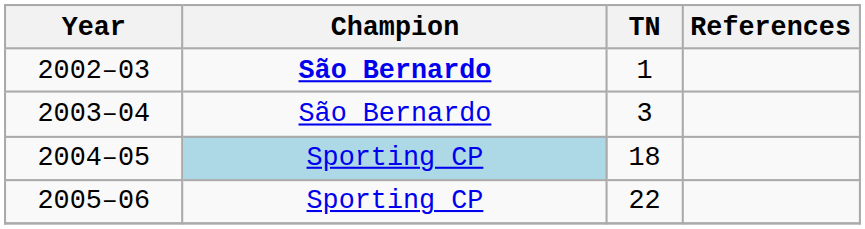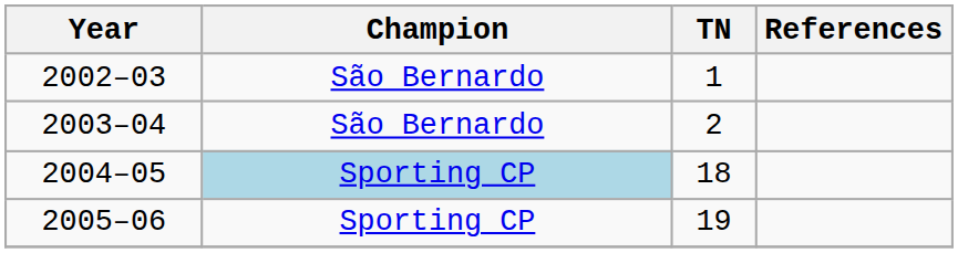2002–03 | Champion: bold -> normal
2003–04 | TN: 3 -> 2
2005–06 | TN: 22 -> 19
